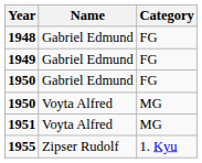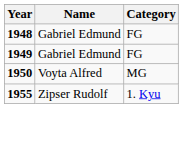- row: 1950 | Gabriel Edmund | FG
- row: 1951 | Voyta Alfred | MG
